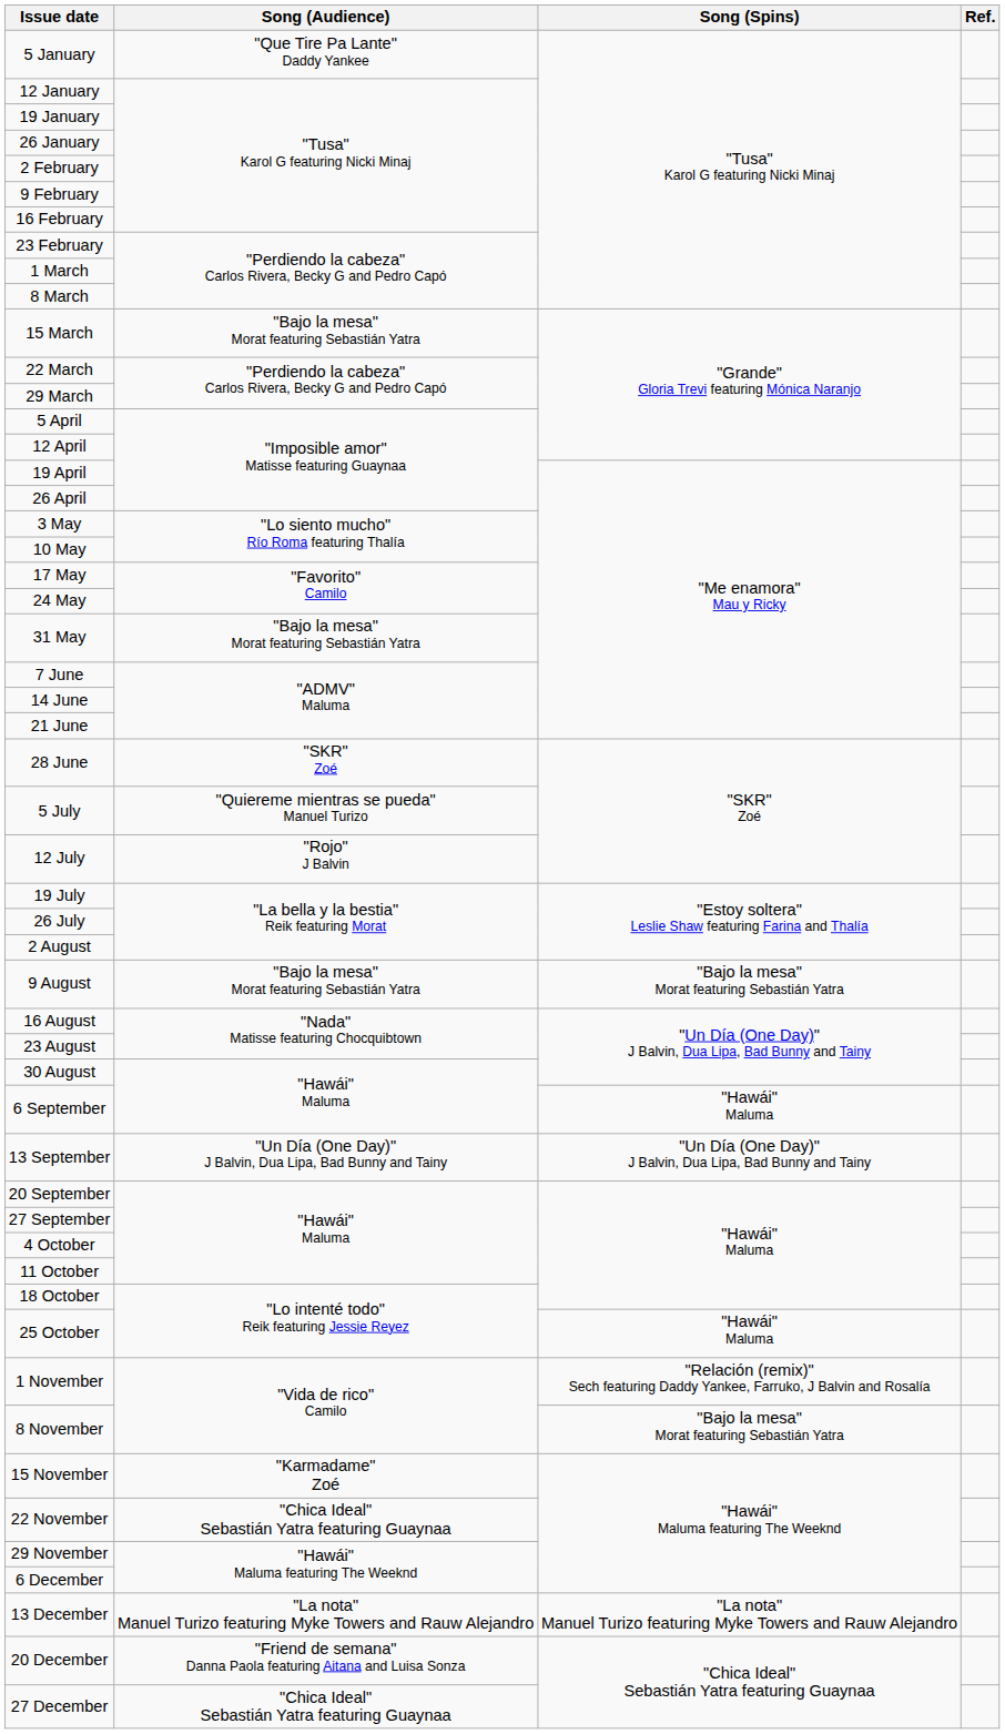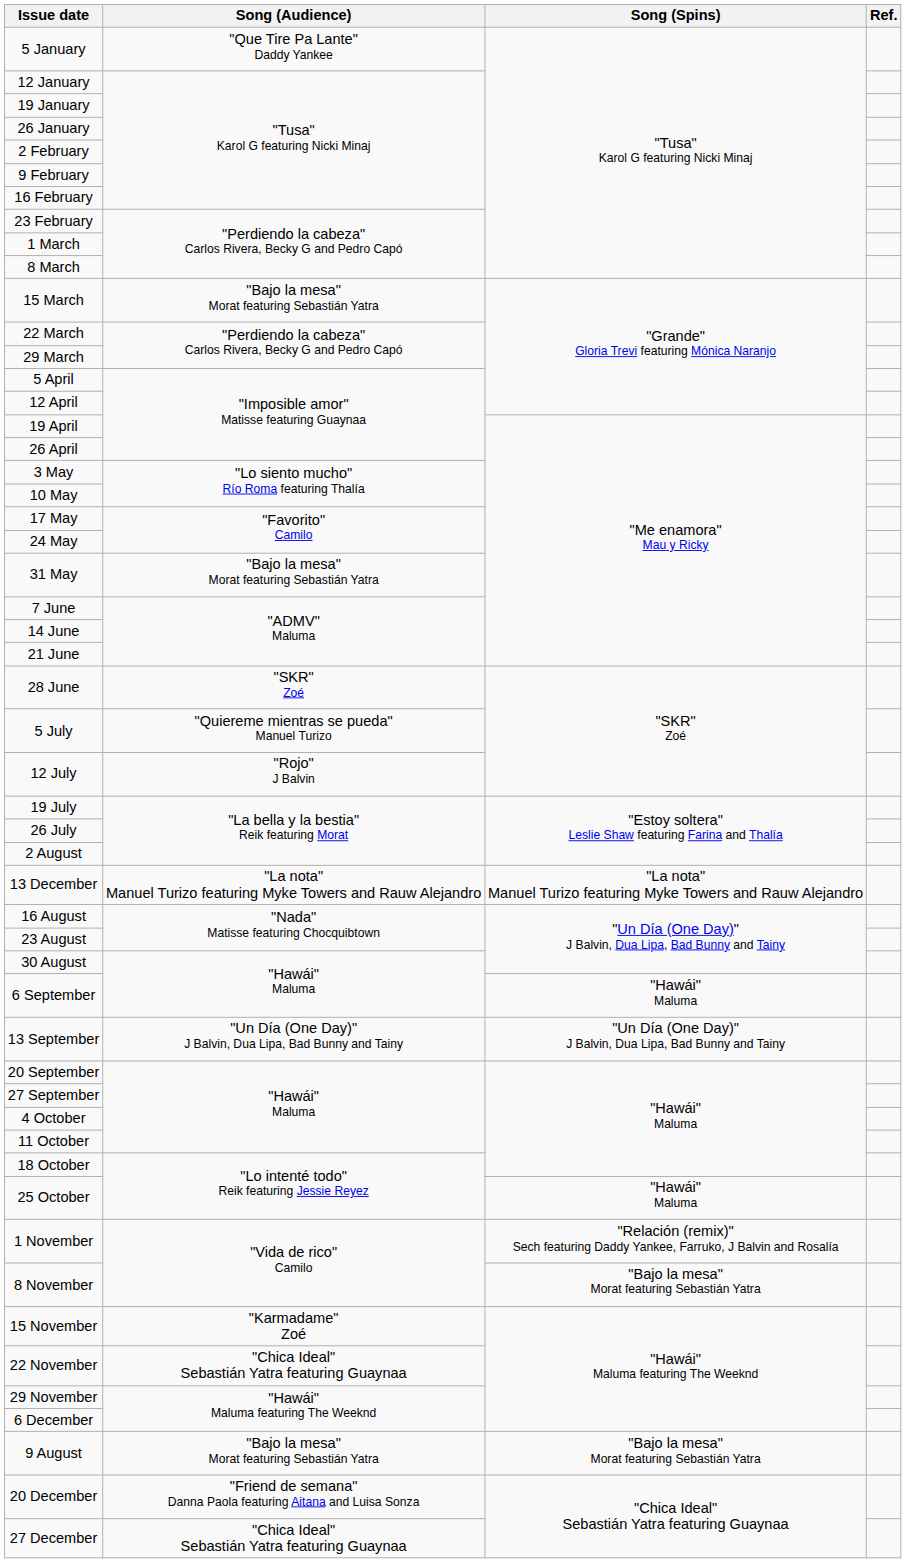rows swapped: 9 August <-> 13 December
